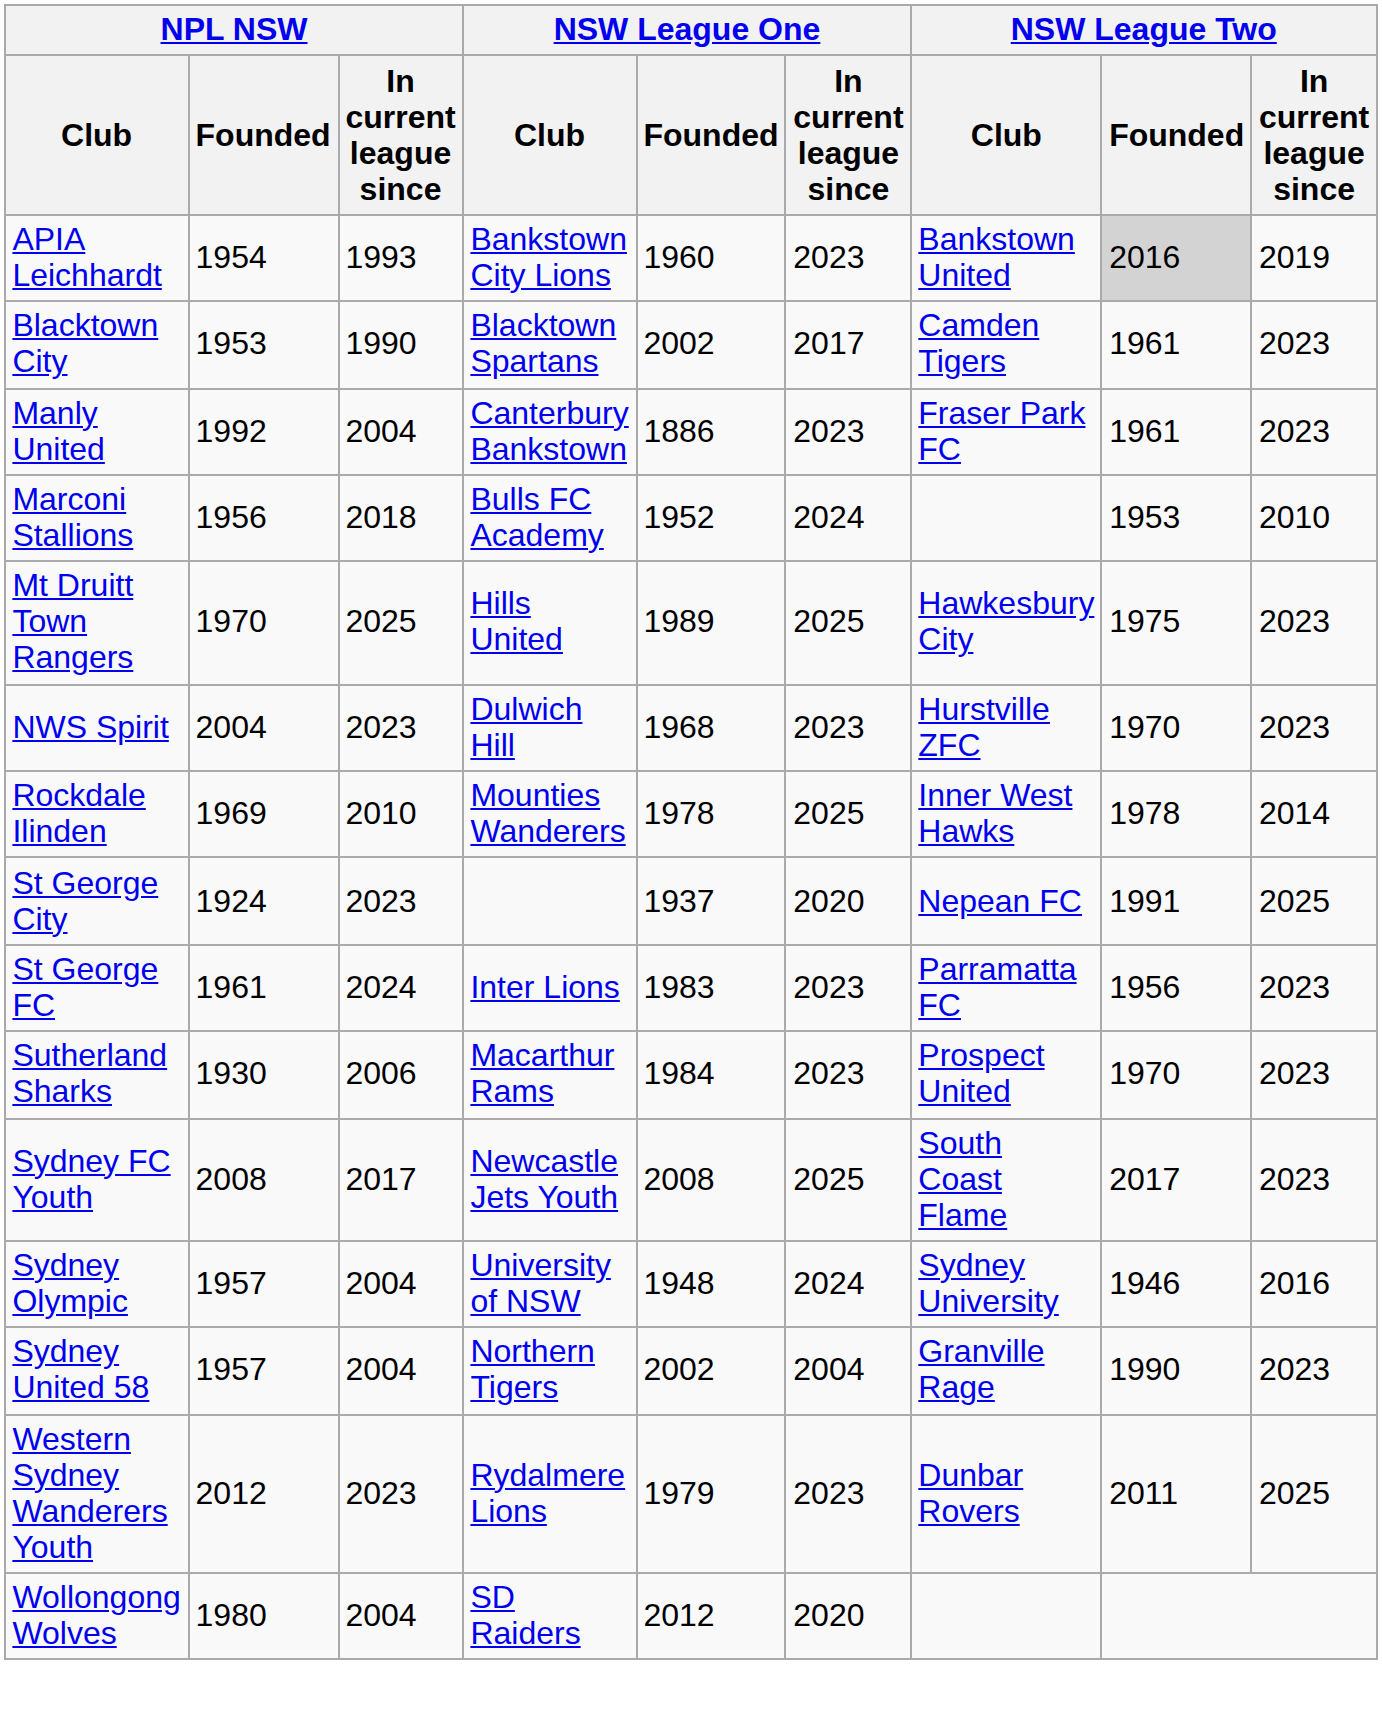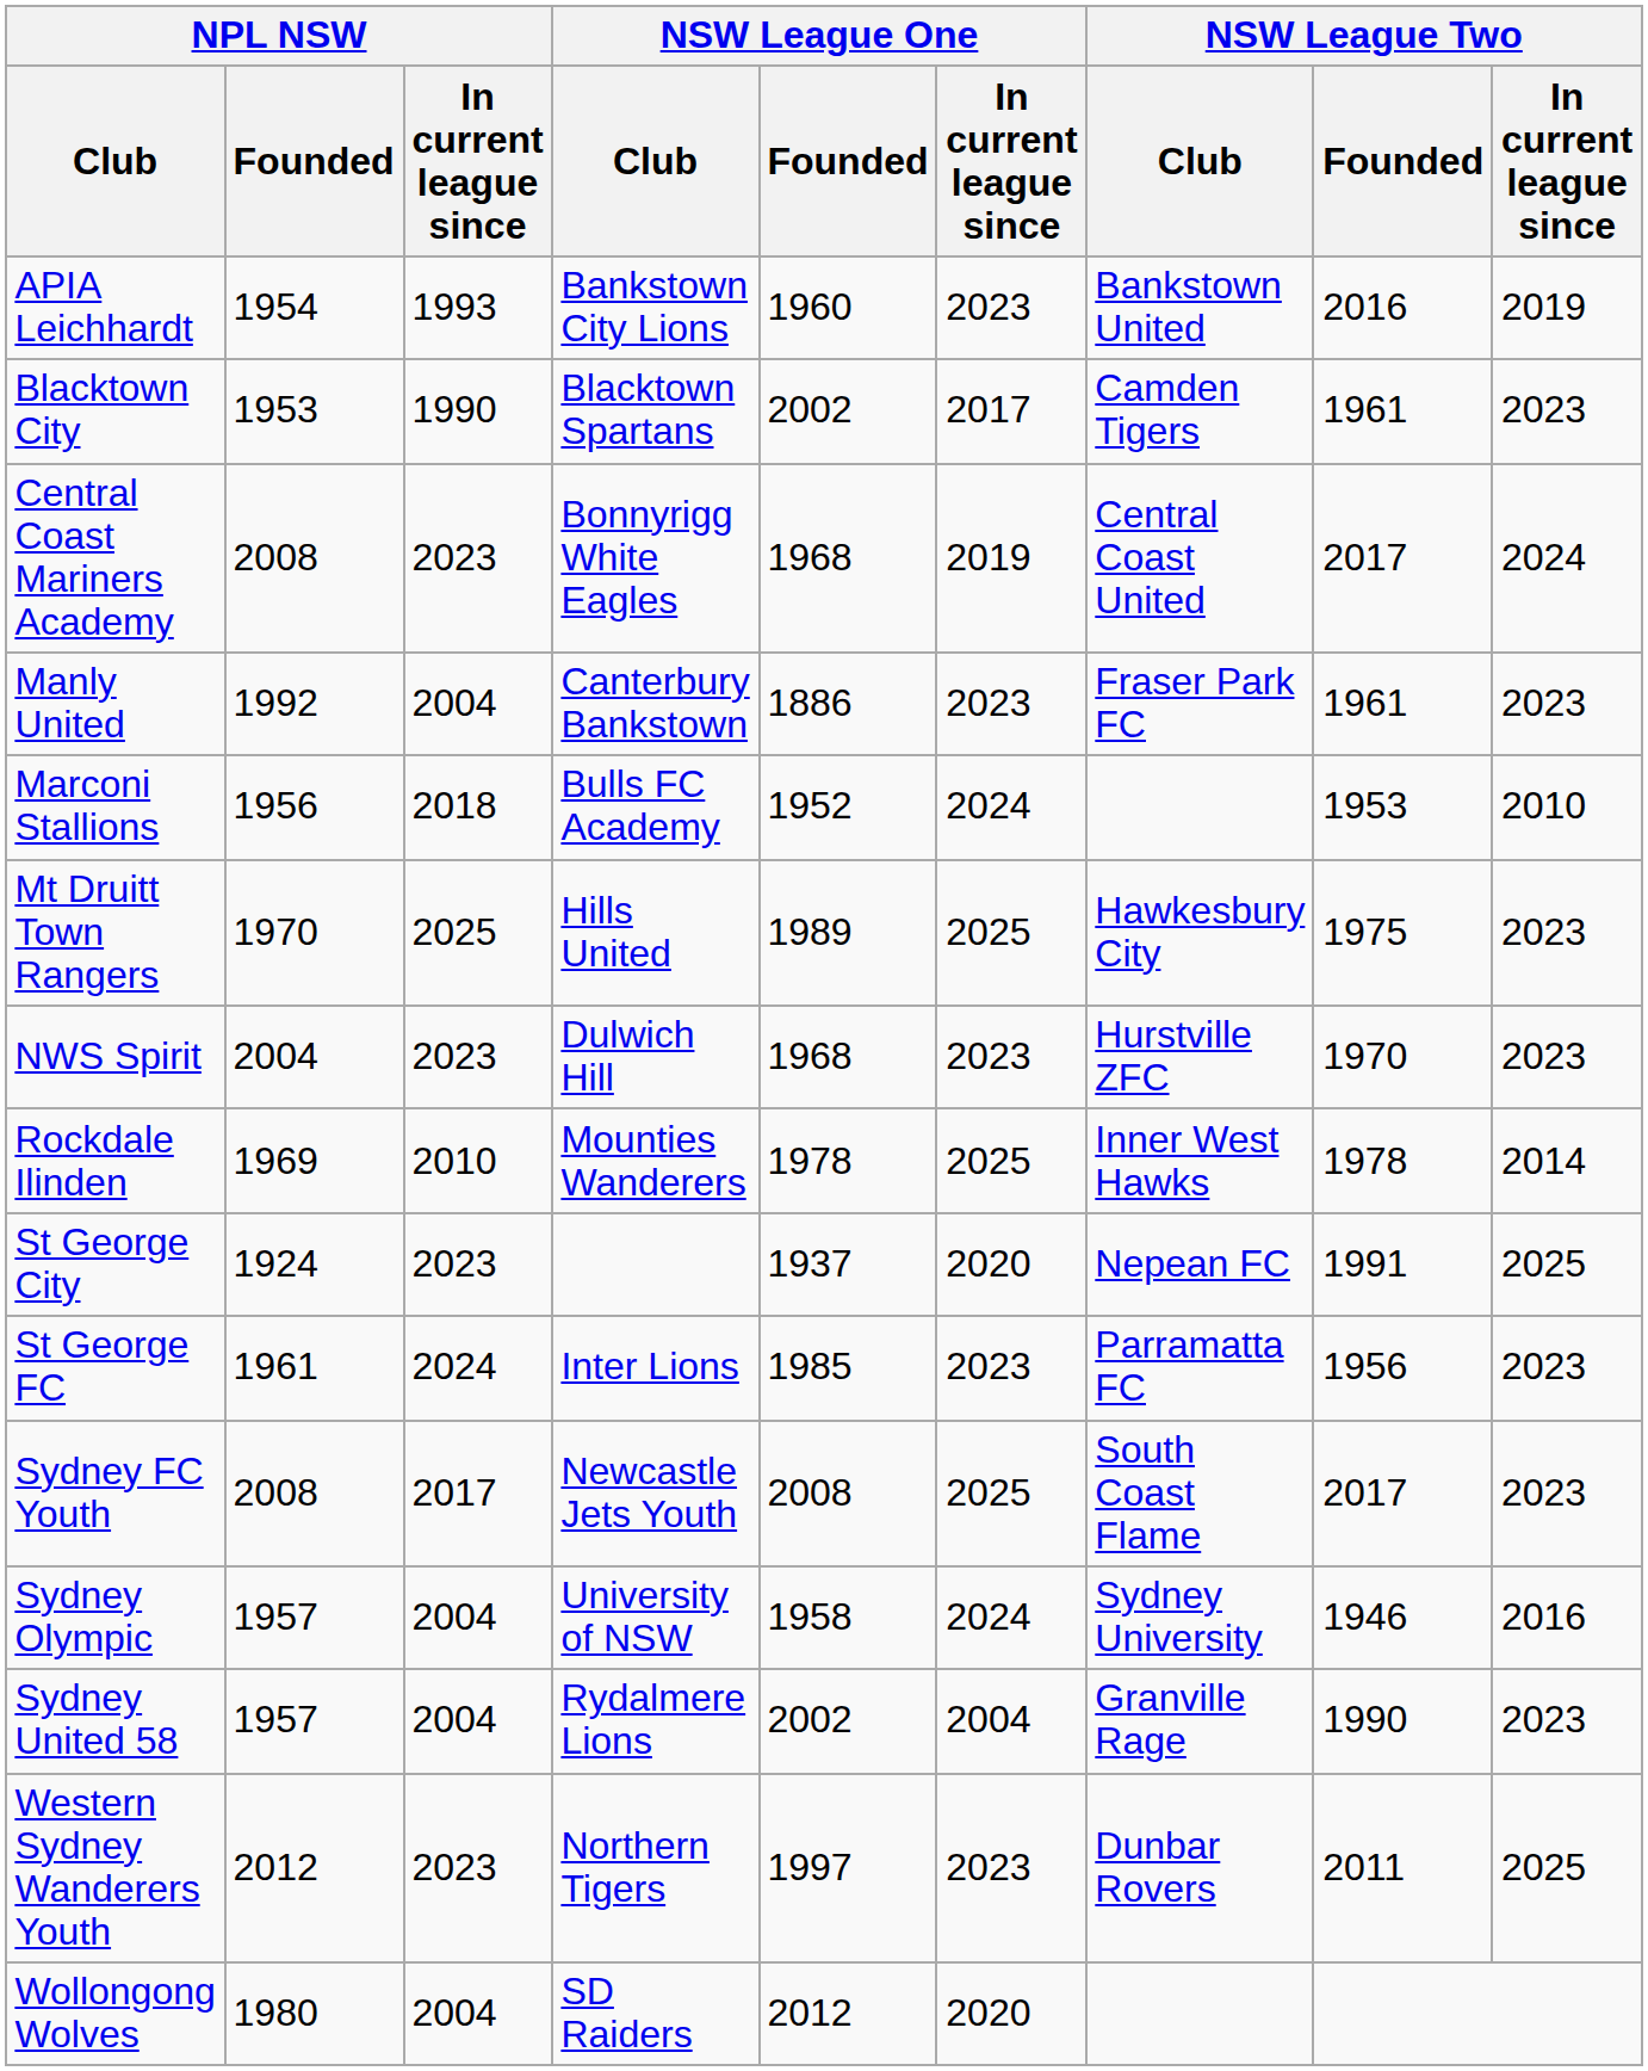APIA Leichhardt | NSW League Two / Founded: lightgrey background -> no background
+ row: Central Coast Mariners Academy | 2008 | 2023 | Bonnyrigg White Eagles | 1968 | 2019 | Central Coast United | 2017 | 2024
St George FC | NSW League One / Founded: 1983 -> 1985
- row: Sutherland Sharks | 1930 | 2006 | Macarthur Rams | 1984 | 2023 | Prospect United | 1970 | 2023
Sydney Olympic | NSW League One / Founded: 1948 -> 1958
Sydney United 58 | NSW League One / Club: Northern Tigers -> Rydalmere Lions
Western Sydney Wanderers Youth | NSW League One / Club: Rydalmere Lions -> Northern Tigers
Western Sydney Wanderers Youth | NSW League One / Founded: 1979 -> 1997
